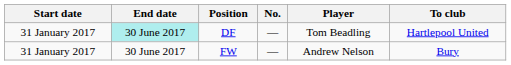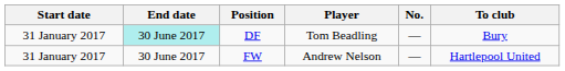columns swapped: No. <-> Player
DF | To club: Hartlepool United -> Bury
FW | To club: Bury -> Hartlepool United
